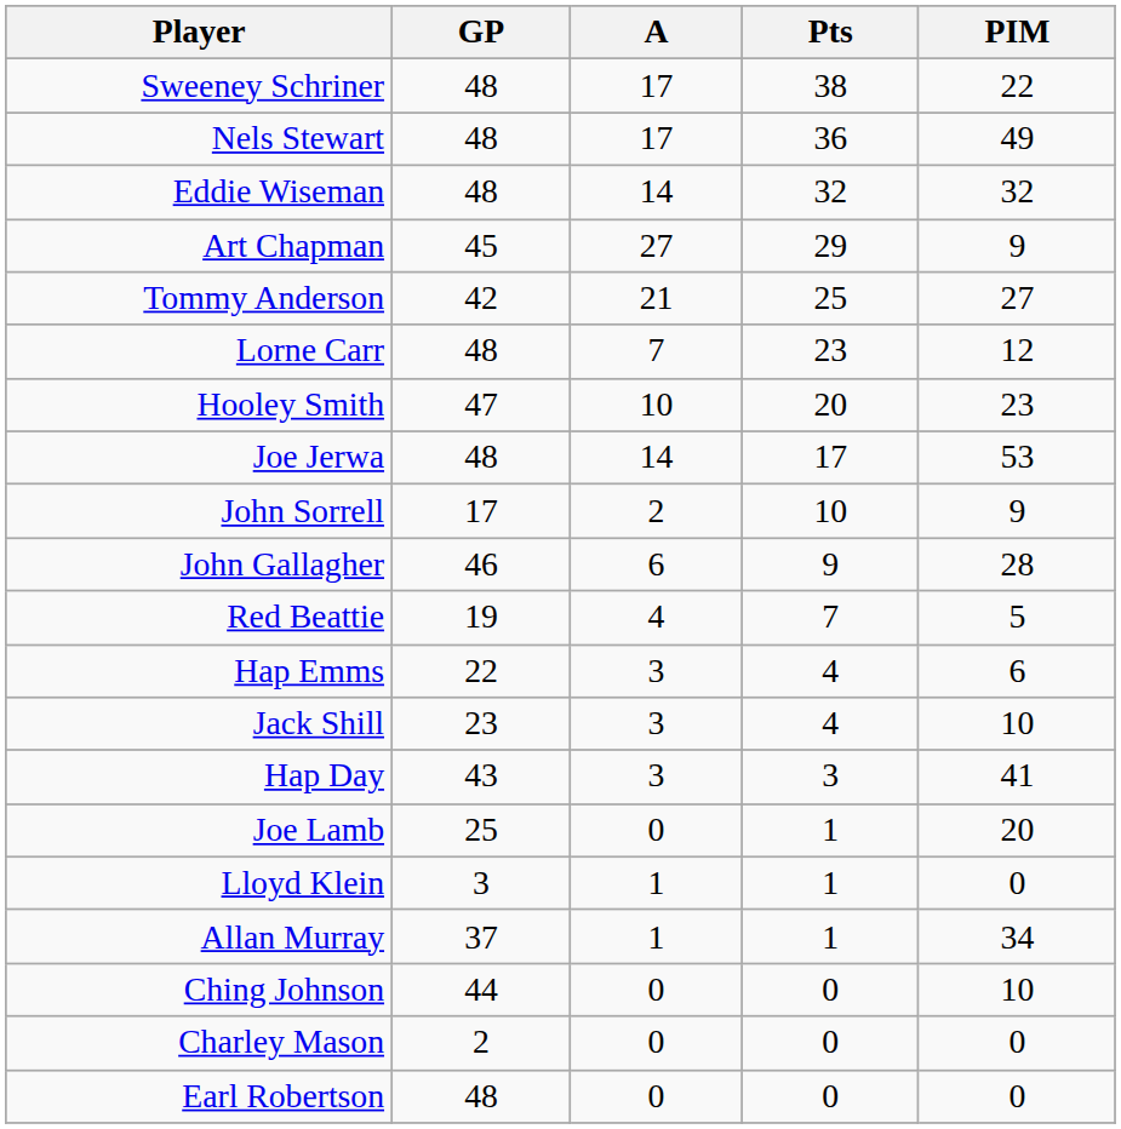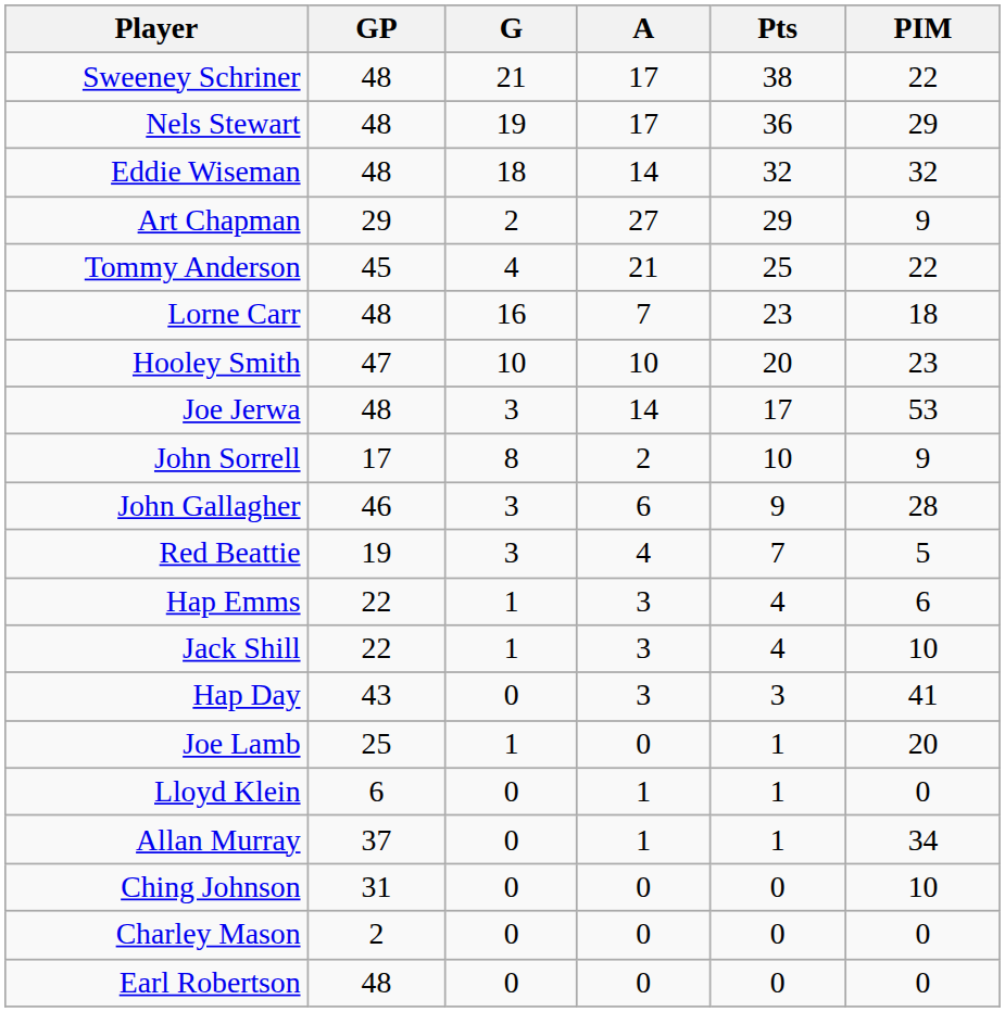+ column: G | 21 | 19 | 18 | 2 | 4 | 16 | 10 | 3 | 8 | 3 | 3 | 1 | 1 | 0 | 1 | 0 | 0 | 0 | 0 | 0
Nels Stewart | PIM: 49 -> 29
Art Chapman | GP: 45 -> 29
Tommy Anderson | GP: 42 -> 45
Tommy Anderson | PIM: 27 -> 22
Lorne Carr | PIM: 12 -> 18
Jack Shill | GP: 23 -> 22
Lloyd Klein | GP: 3 -> 6
Ching Johnson | GP: 44 -> 31
